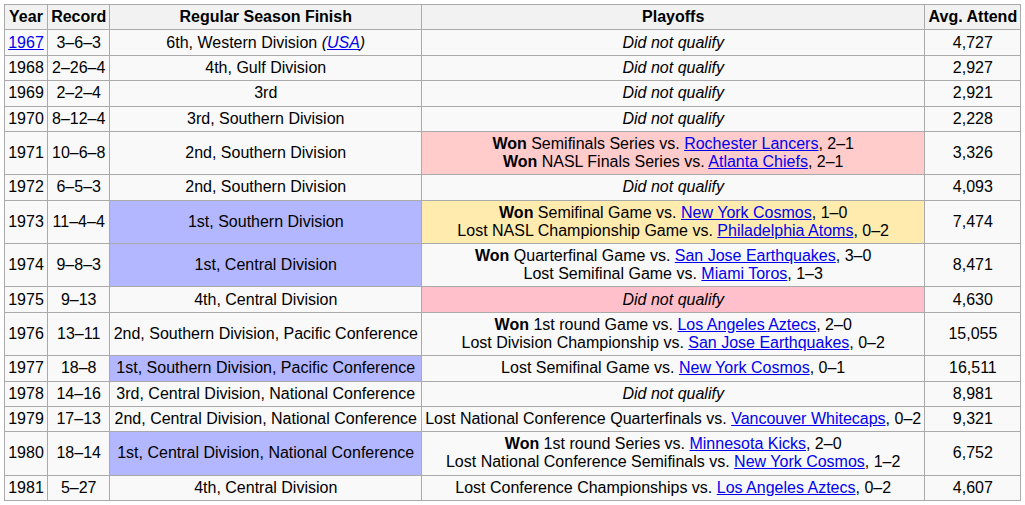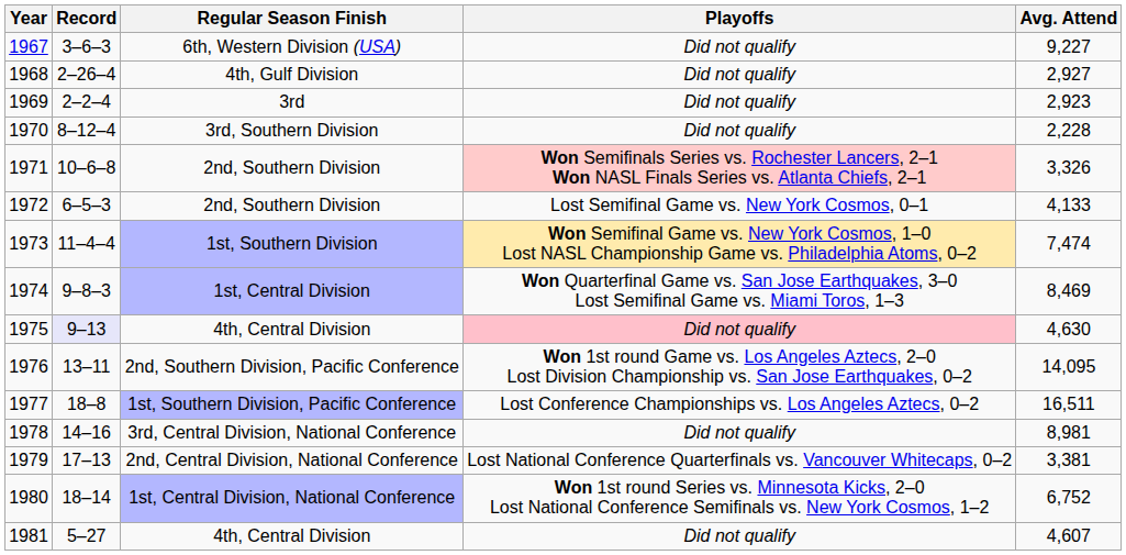1967 | Avg. Attend: 4,727 -> 9,227
1969 | Avg. Attend: 2,921 -> 2,923
1972 | Playoffs: Did not qualify -> Lost Semifinal Game vs. New York Cosmos, 0–1
1972 | Avg. Attend: 4,093 -> 4,133
1974 | Avg. Attend: 8,471 -> 8,469
1975 | Record: no background -> lavender background
1976 | Avg. Attend: 15,055 -> 14,095
1977 | Playoffs: Lost Semifinal Game vs. New York Cosmos, 0–1 -> Lost Conference Championships vs. Los Angeles Aztecs, 0–2
1979 | Avg. Attend: 9,321 -> 3,381
1981 | Playoffs: Lost Conference Championships vs. Los Angeles Aztecs, 0–2 -> Did not qualify
